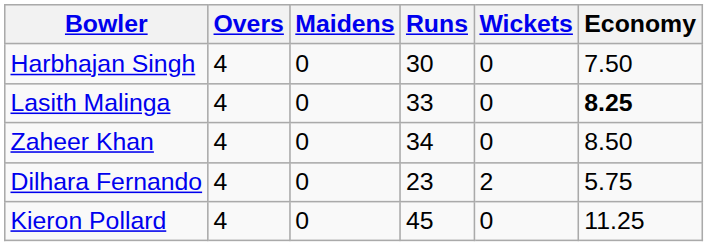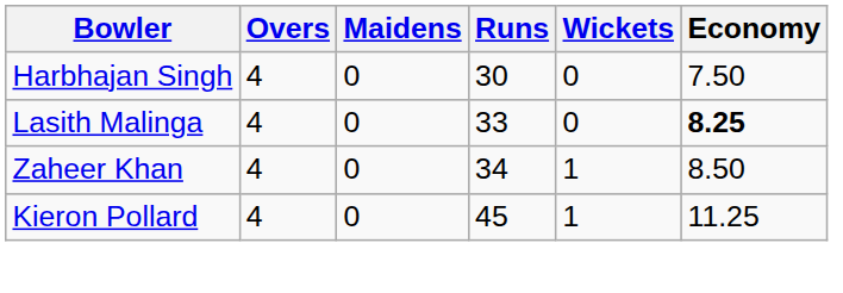Zaheer Khan | Wickets: 0 -> 1
- row: Dilhara Fernando | 4 | 0 | 23 | 2 | 5.75
Kieron Pollard | Wickets: 0 -> 1
